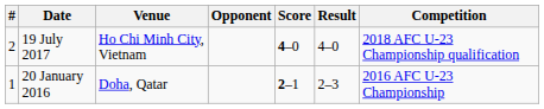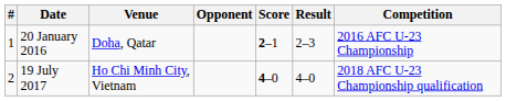rows swapped: 20 January 2016 <-> 19 July 2017
